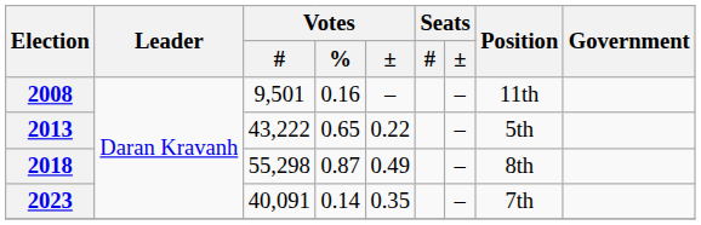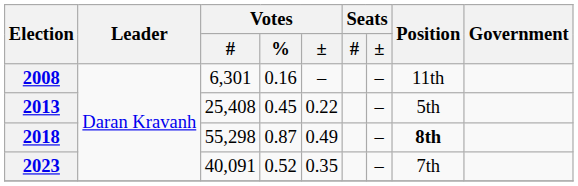2008 | Votes / #: 9,501 -> 6,301
2013 | Votes / #: 43,222 -> 25,408
2013 | Votes / %: 0.65 -> 0.45
2018 | Position: normal -> bold
2023 | Votes / %: 0.14 -> 0.52
